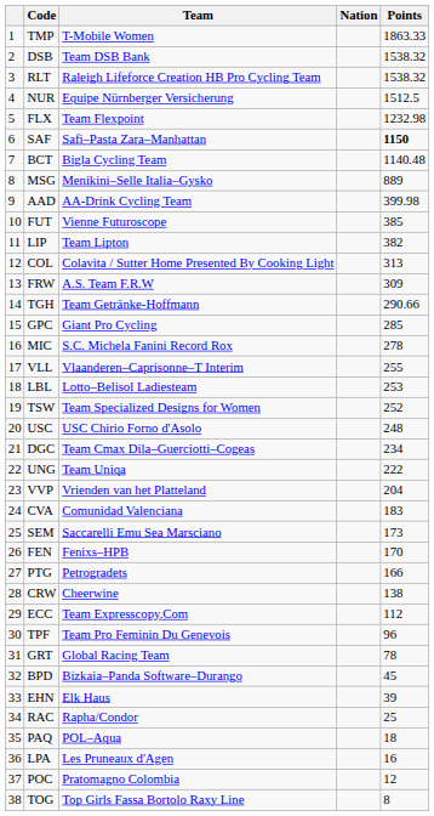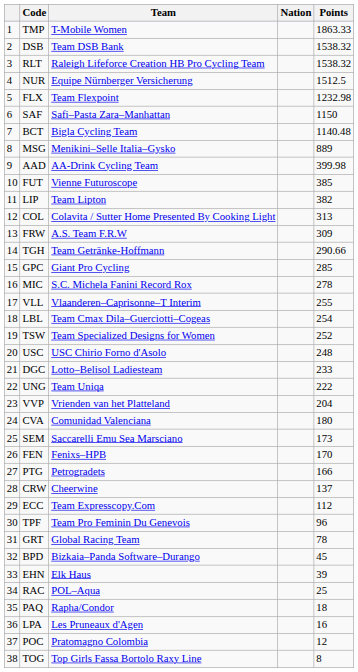SAF | Points: bold -> normal
LBL | Team: Lotto–Belisol Ladiesteam -> Team Cmax Dila–Guerciotti–Cogeas
LBL | Points: 253 -> 254
DGC | Team: Team Cmax Dila–Guerciotti–Cogeas -> Lotto–Belisol Ladiesteam
DGC | Points: 234 -> 233
CVA | Points: 183 -> 180
CRW | Points: 138 -> 137
RAC | Team: Rapha/Condor -> POL–Aqua
PAQ | Team: POL–Aqua -> Rapha/Condor
